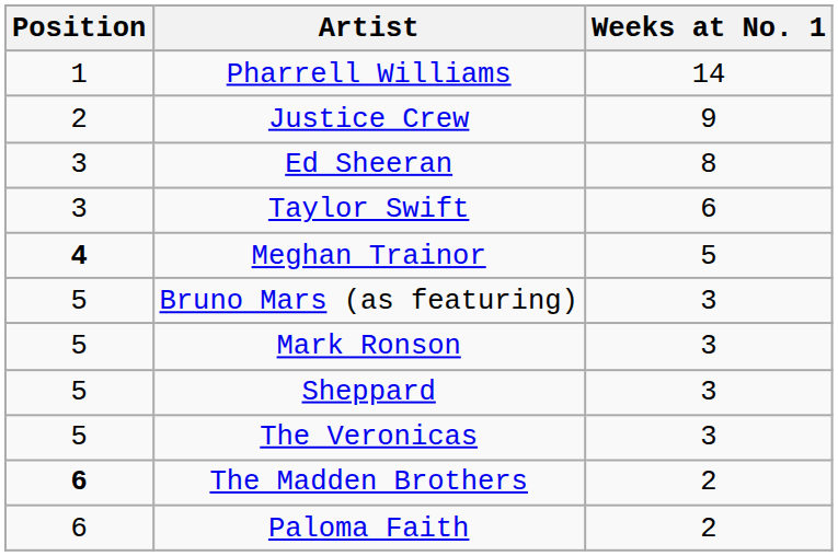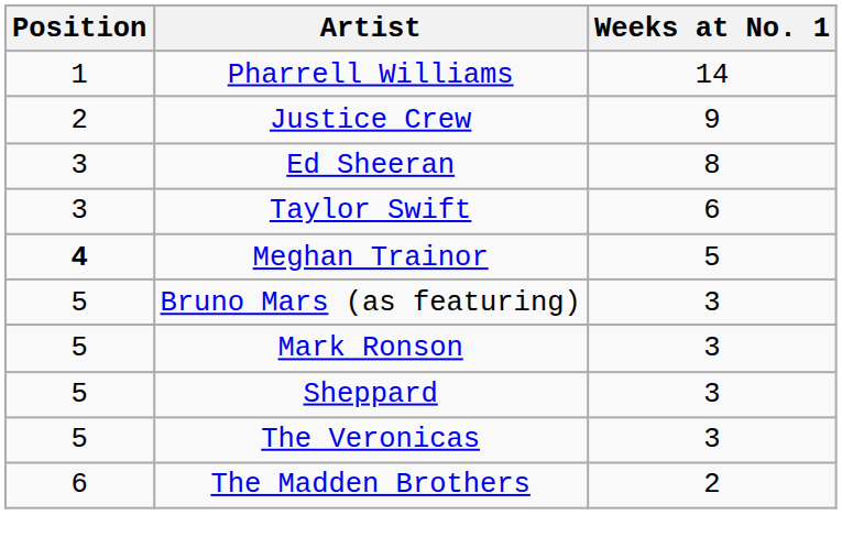The Madden Brothers | Position: bold -> normal
- row: 6 | Paloma Faith | 2
